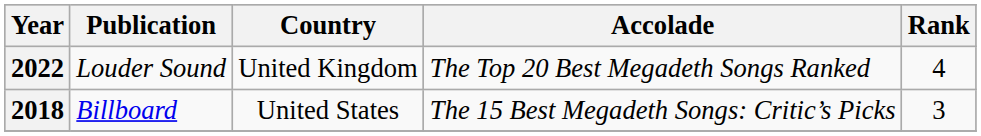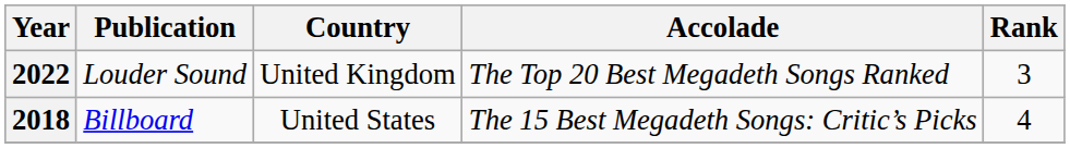2022 | Rank: 4 -> 3
2018 | Rank: 3 -> 4
